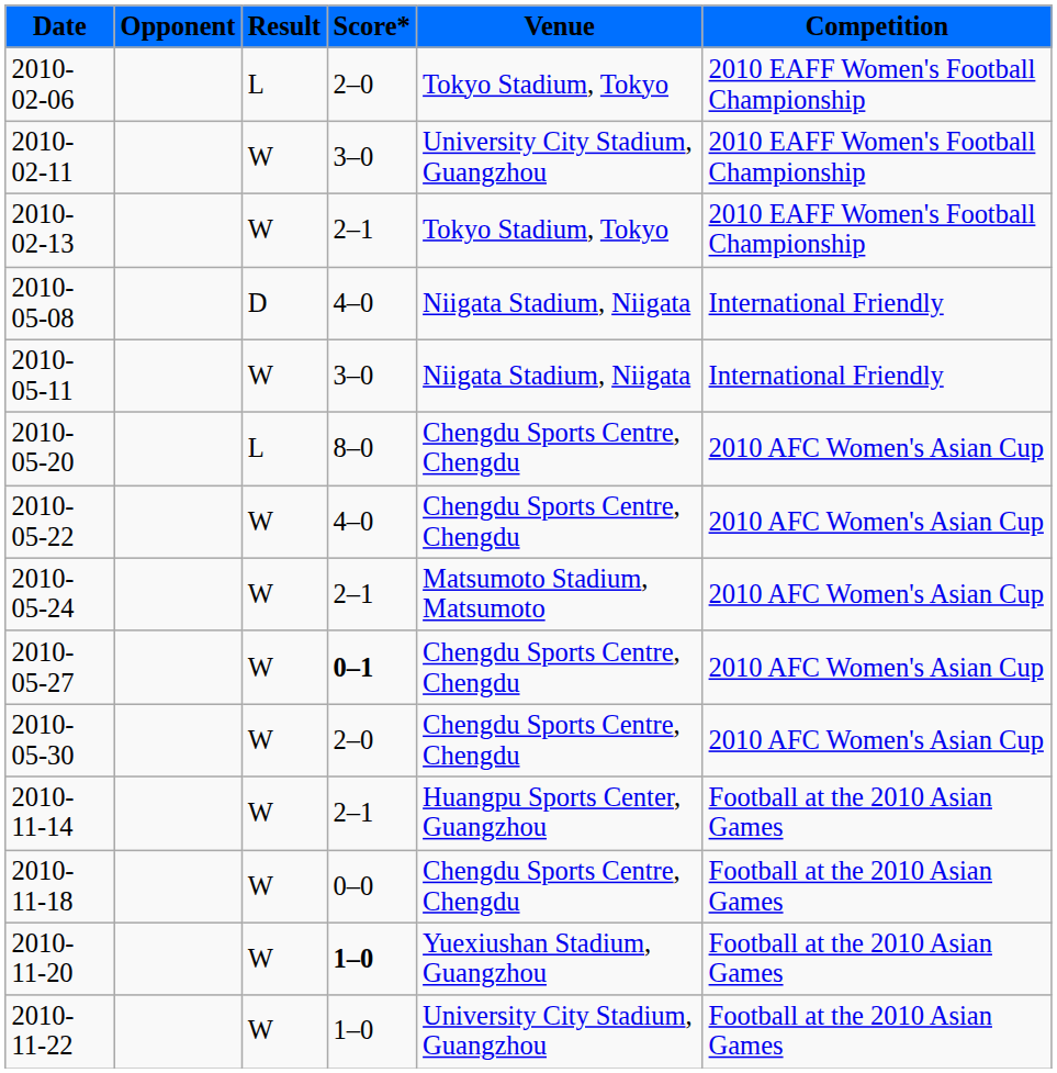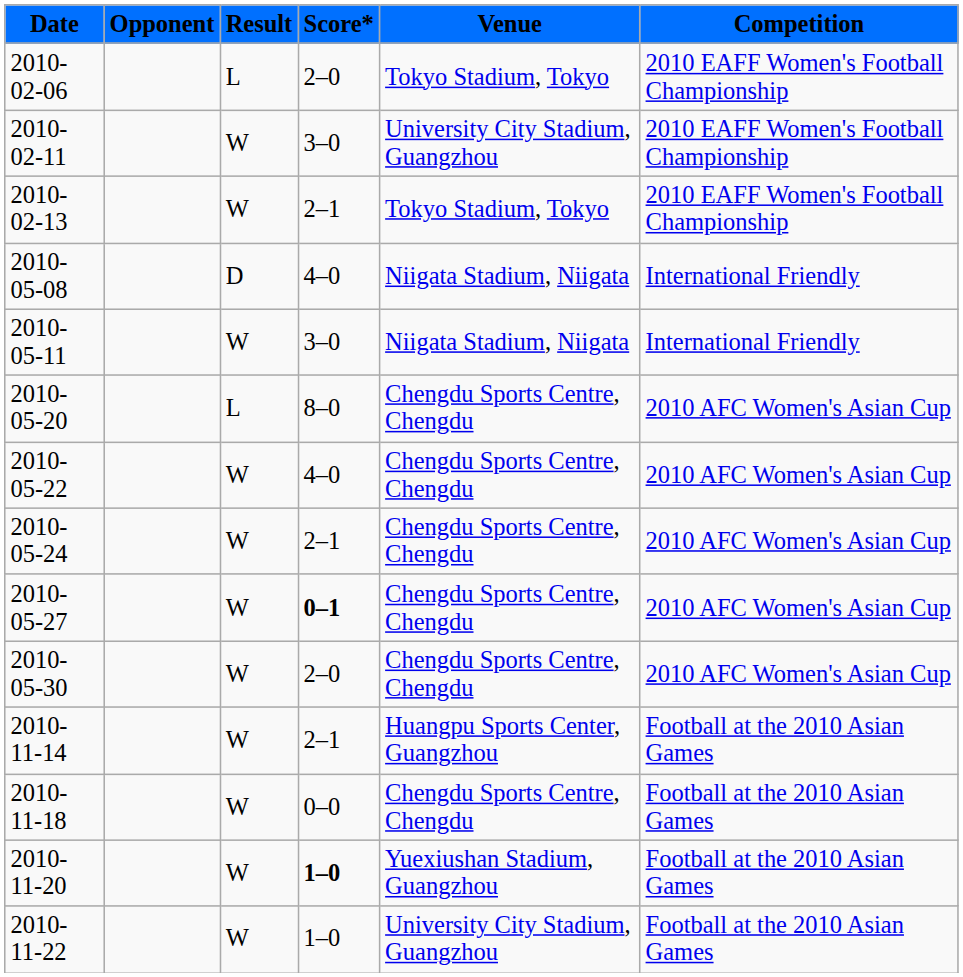2010-05-24 | Venue: Matsumoto Stadium, Matsumoto -> Chengdu Sports Centre, Chengdu
